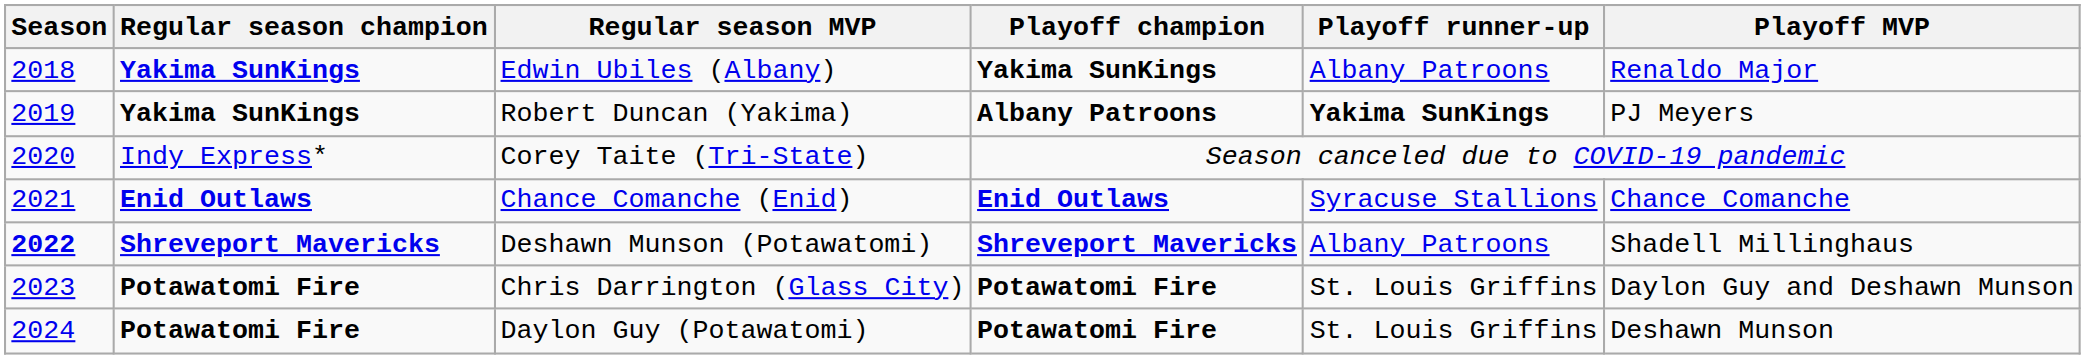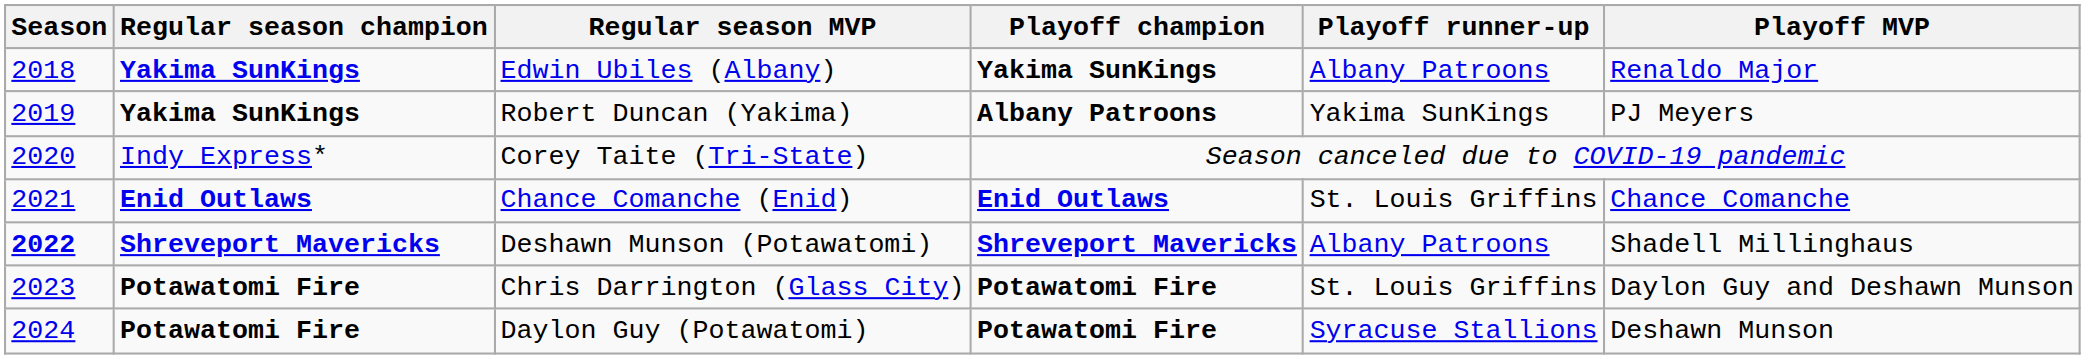Robert Duncan (Yakima) | Playoff runner-up: bold -> normal
Chance Comanche (Enid) | Playoff runner-up: Syracuse Stallions -> St. Louis Griffins
Daylon Guy (Potawatomi) | Playoff runner-up: St. Louis Griffins -> Syracuse Stallions
